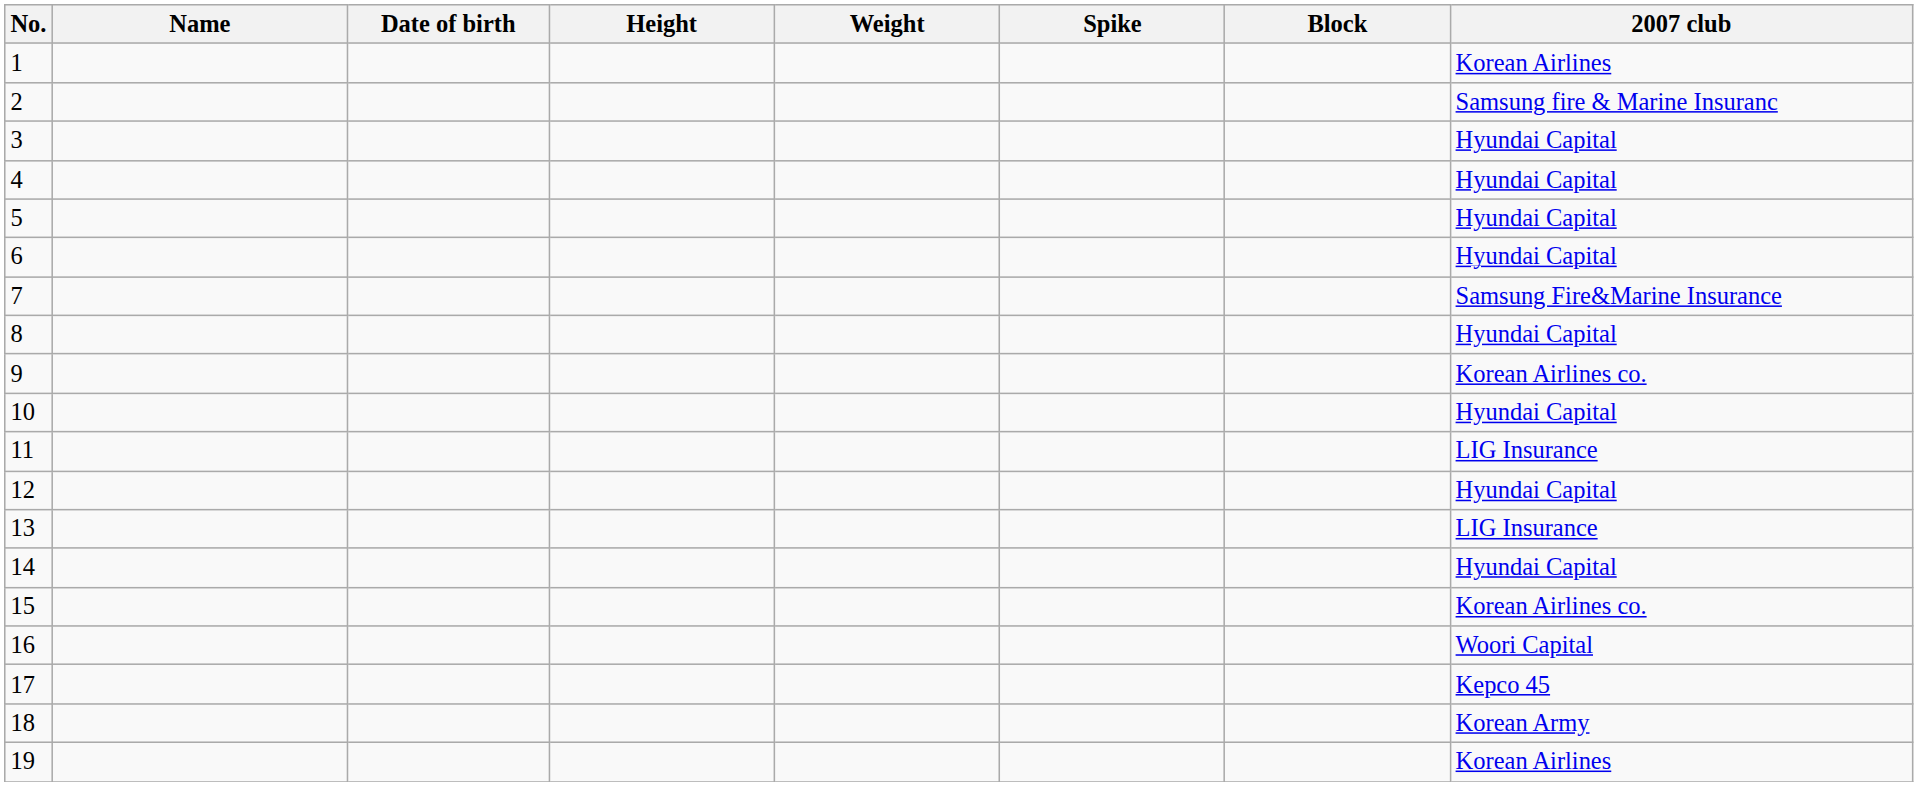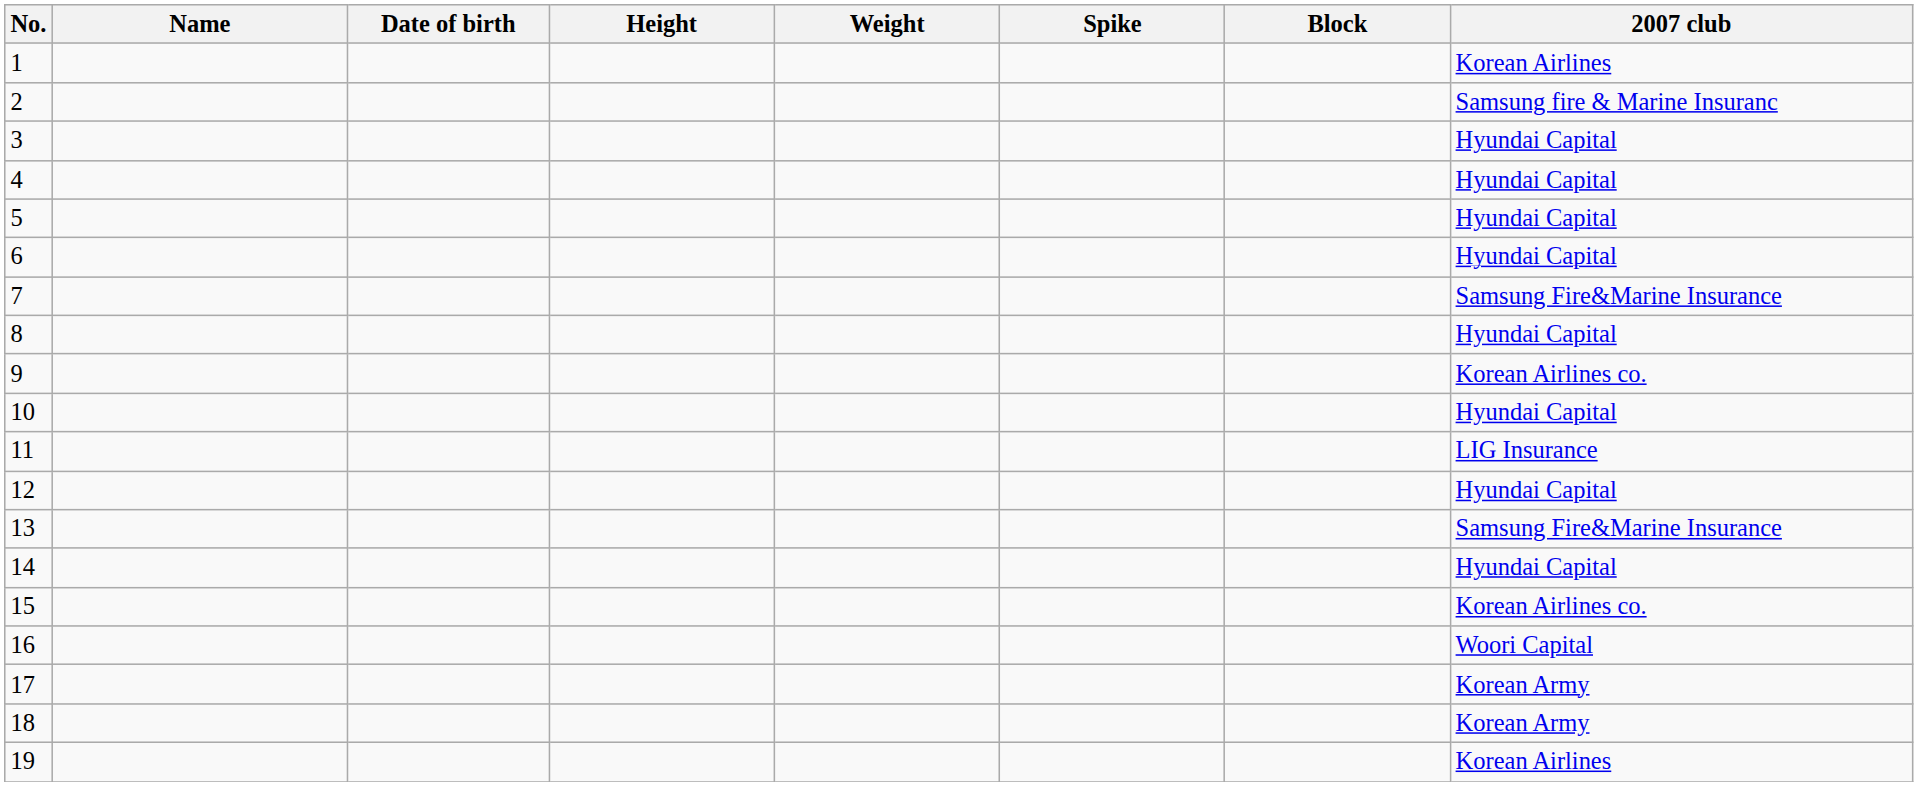13 | 2007 club: LIG Insurance -> Samsung Fire&Marine Insurance
17 | 2007 club: Kepco 45 -> Korean Army
